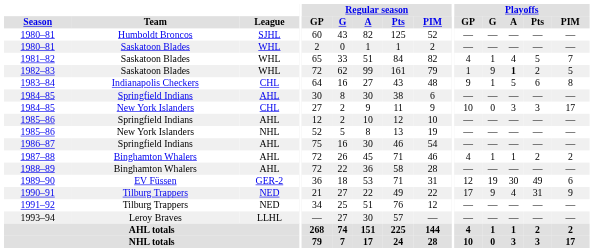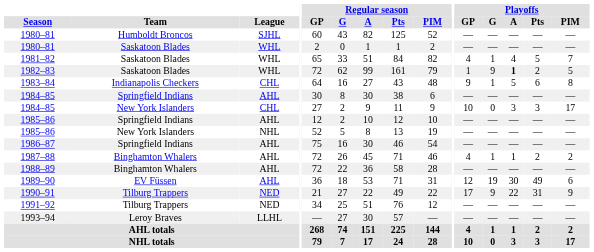1989–90 | League: GER-2 -> AHL
1990–91 | Playoffs / A: 4 -> 22
